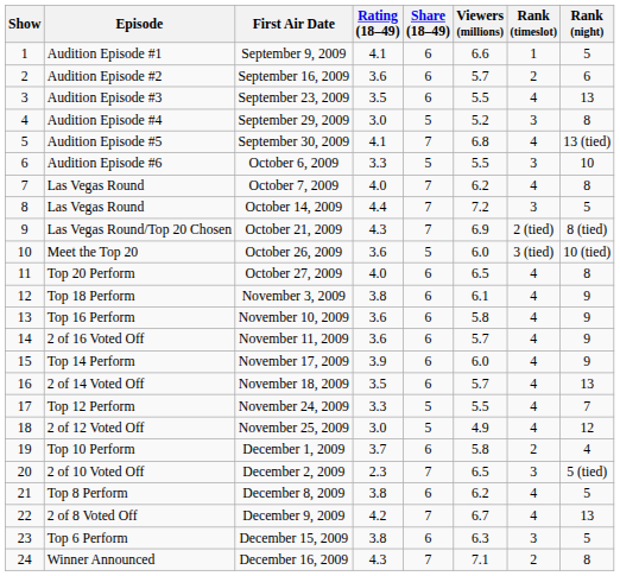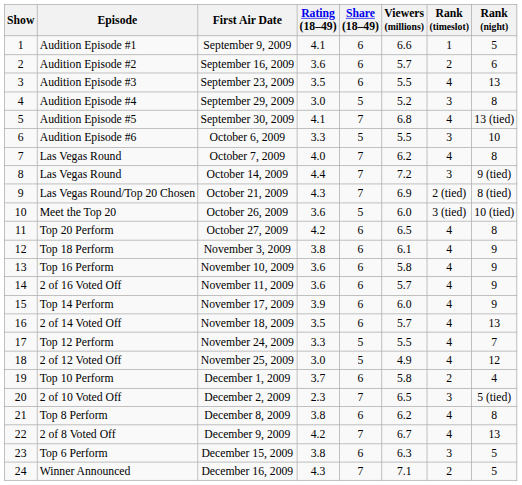October 14, 2009 | Rank (night): 5 -> 9 (tied)
October 27, 2009 | Rating (18–49): 4.0 -> 4.2
December 8, 2009 | Rank (night): 5 -> 8
December 16, 2009 | Rank (night): 8 -> 5
